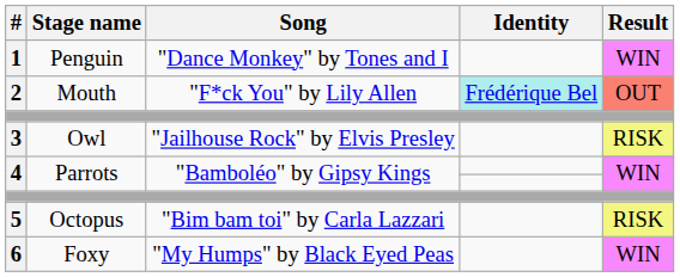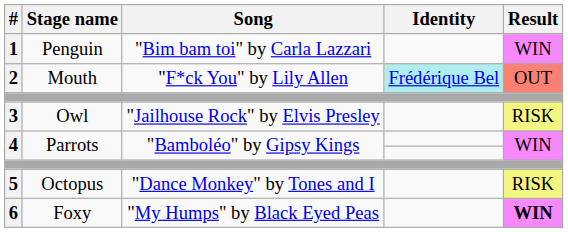1 | Song: "Dance Monkey" by Tones and I -> "Bim bam toi" by Carla Lazzari
5 | Song: "Bim bam toi" by Carla Lazzari -> "Dance Monkey" by Tones and I
6 | Result: normal -> bold
